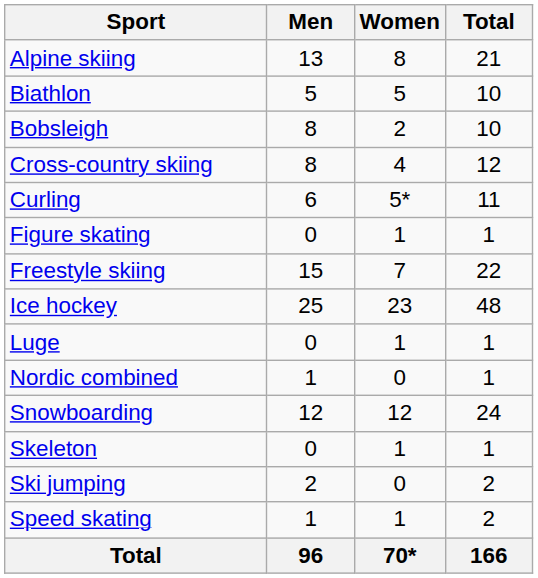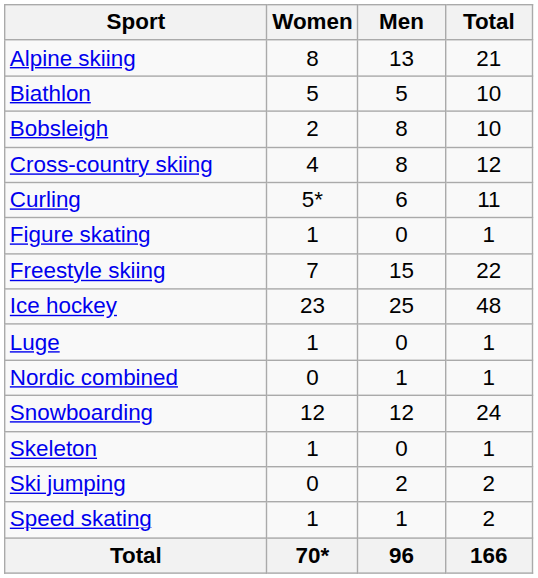columns swapped: Men <-> Women
